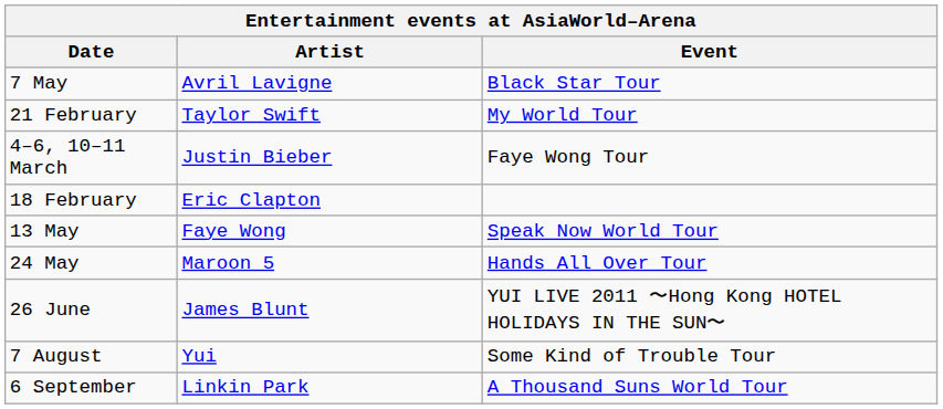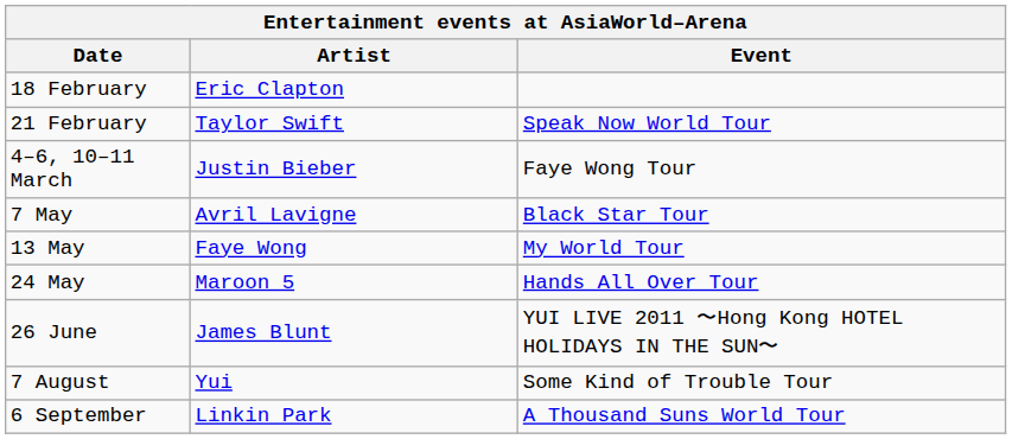rows swapped: 18 February <-> 7 May
21 February | Event: My World Tour -> Speak Now World Tour
13 May | Event: Speak Now World Tour -> My World Tour
